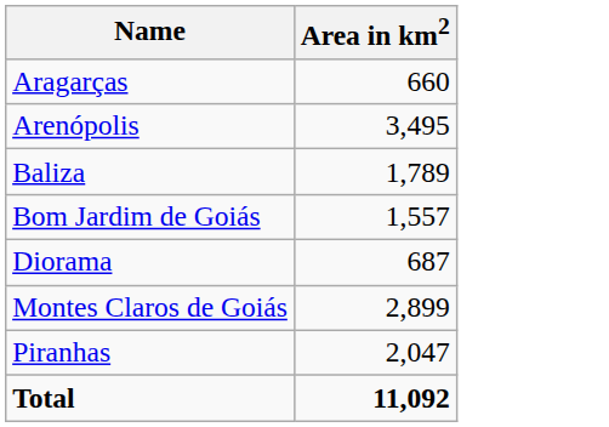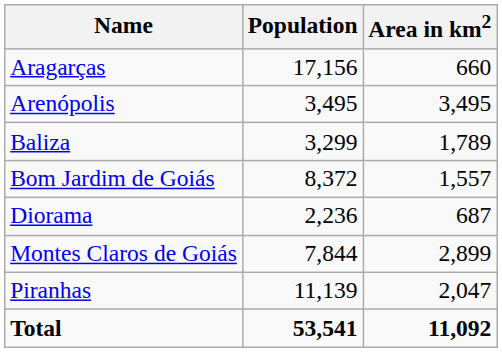+ column: Population | 17,156 | 3,495 | 3,299 | 8,372 | 2,236 | 7,844 | 11,139 | 53,541
